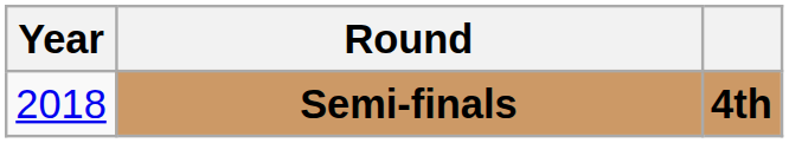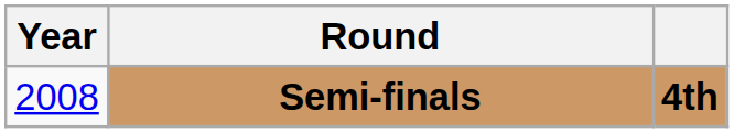Semi-finals | Year: 2018 -> 2008
